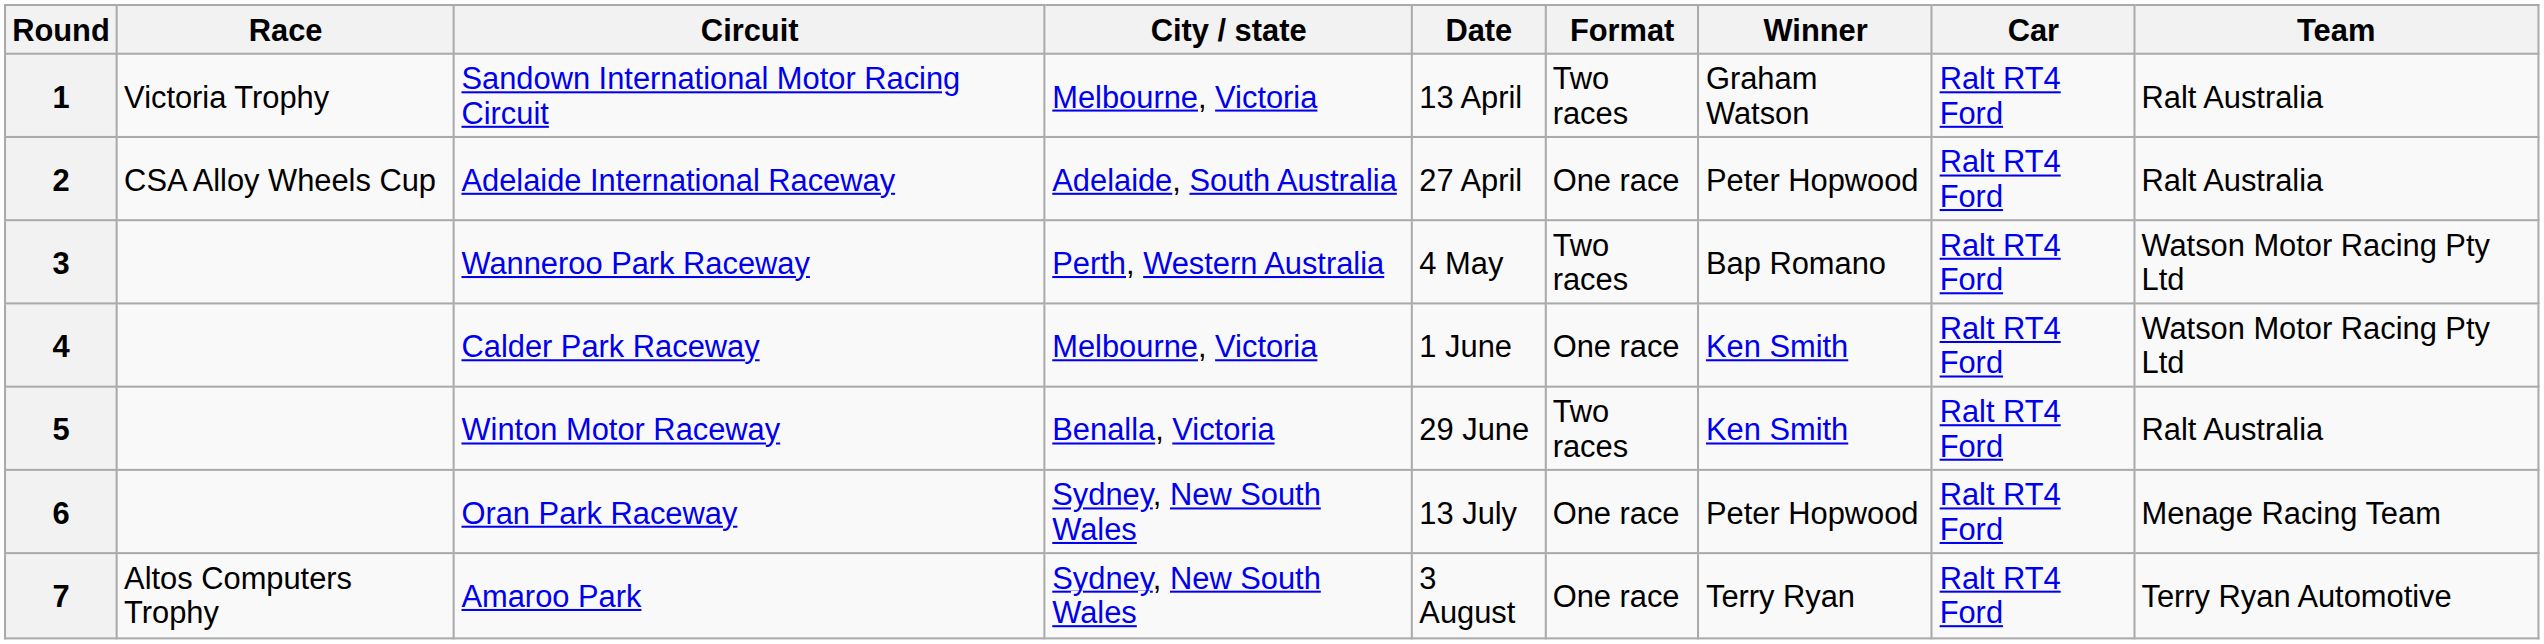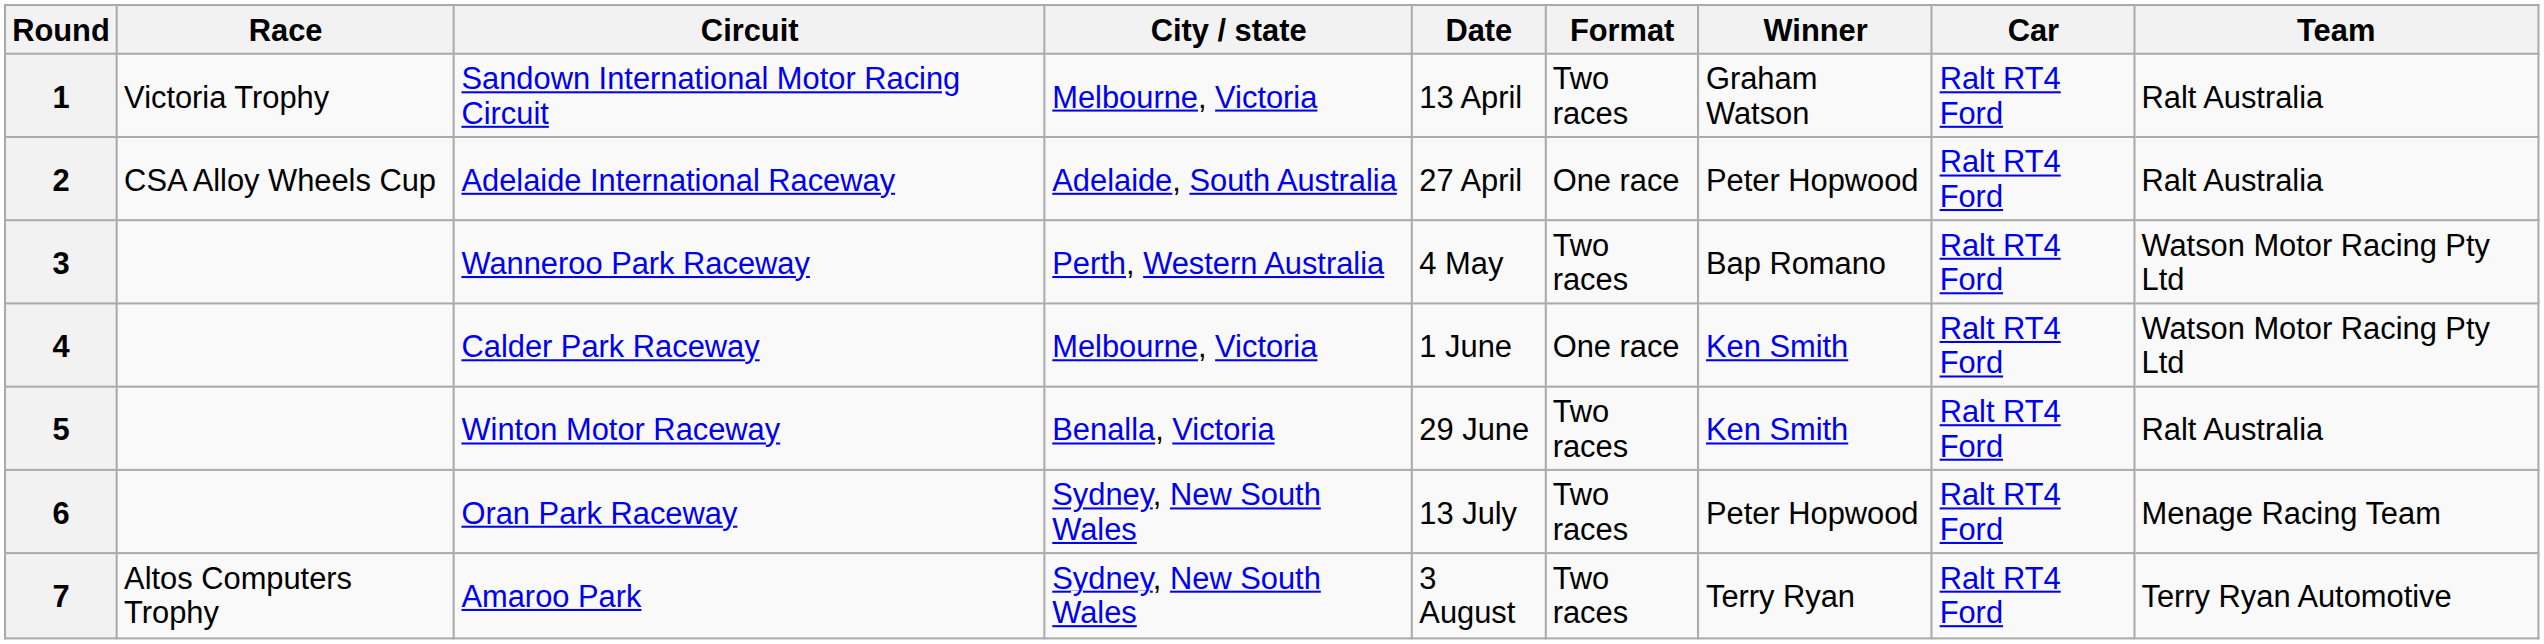6 | Format: One race -> Two races
7 | Format: One race -> Two races
